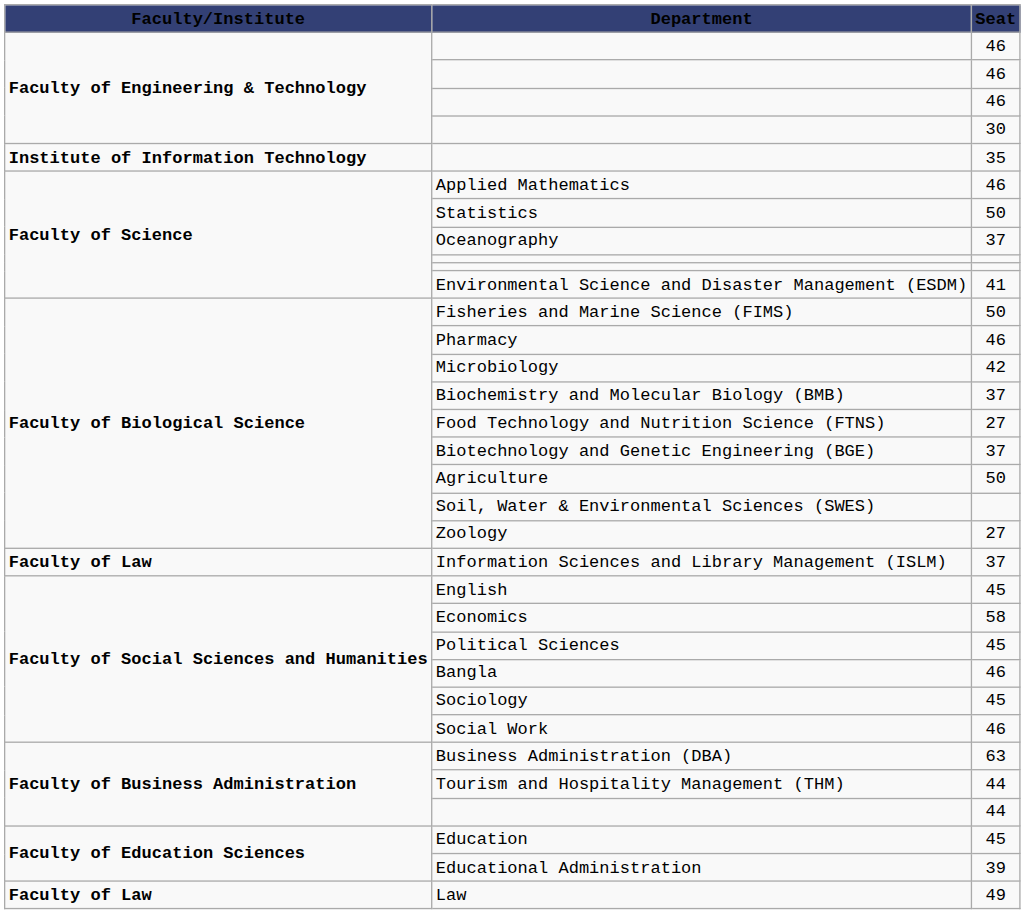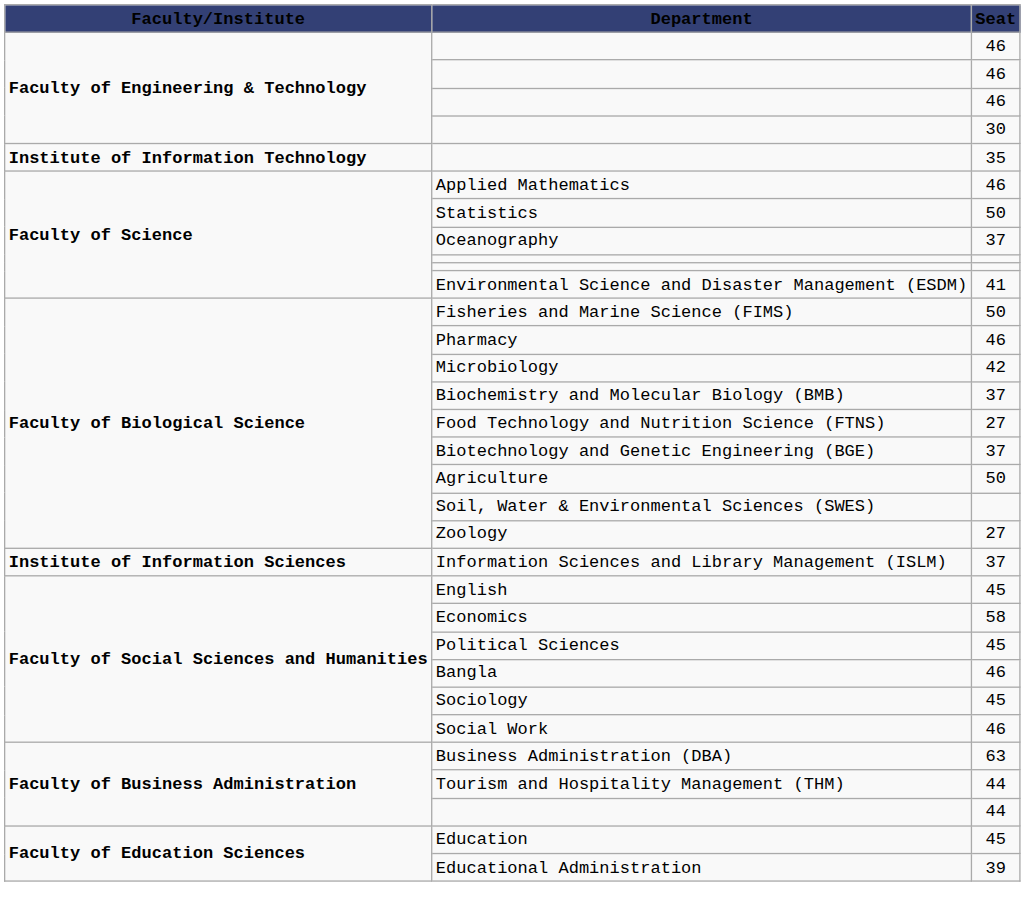Information Sciences and Library Management (ISLM) | Faculty/Institute: Faculty of Law -> Institute of Information Sciences
- row: Faculty of Law | Law | 49
